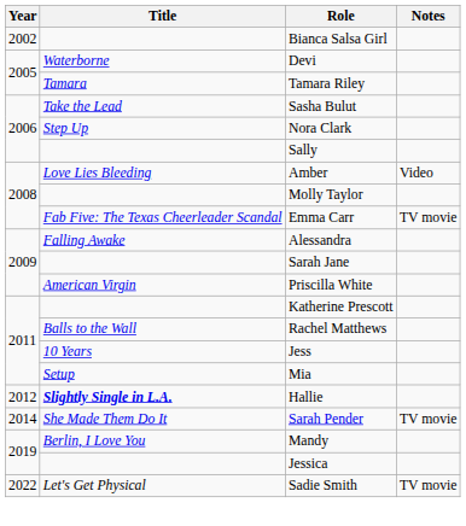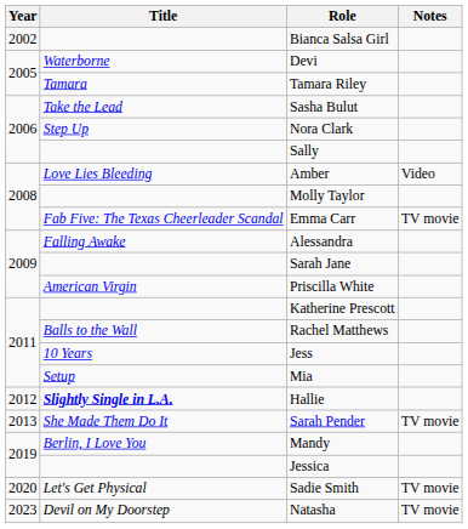Sarah Pender | Year: 2014 -> 2013
Sadie Smith | Year: 2022 -> 2020
+ row: 2023 | Devil on My Doorstep | Natasha | TV movie
